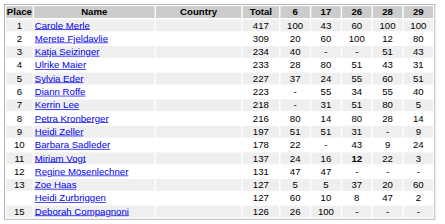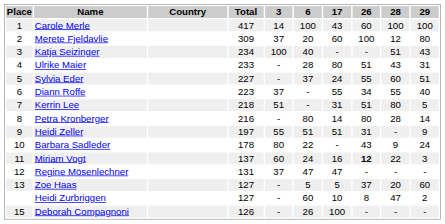+ column: 3 | 14 | 37 | 100 | - | - | 37 | 51 | - | 55 | 80 | 60 | 37 | - | - | -
